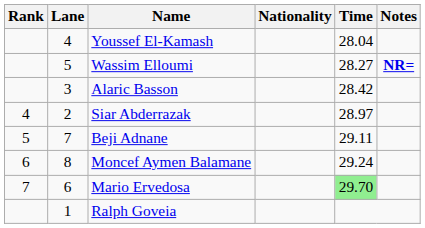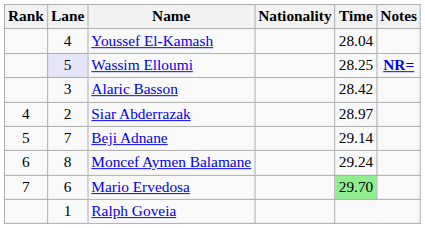Wassim Elloumi | Lane: no background -> lavender background
Wassim Elloumi | Time: 28.27 -> 28.25
Beji Adnane | Time: 29.11 -> 29.14
